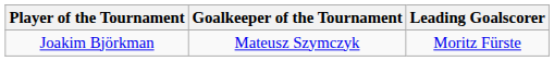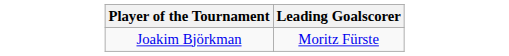- column: Goalkeeper of the Tournament | Mateusz Szymczyk
